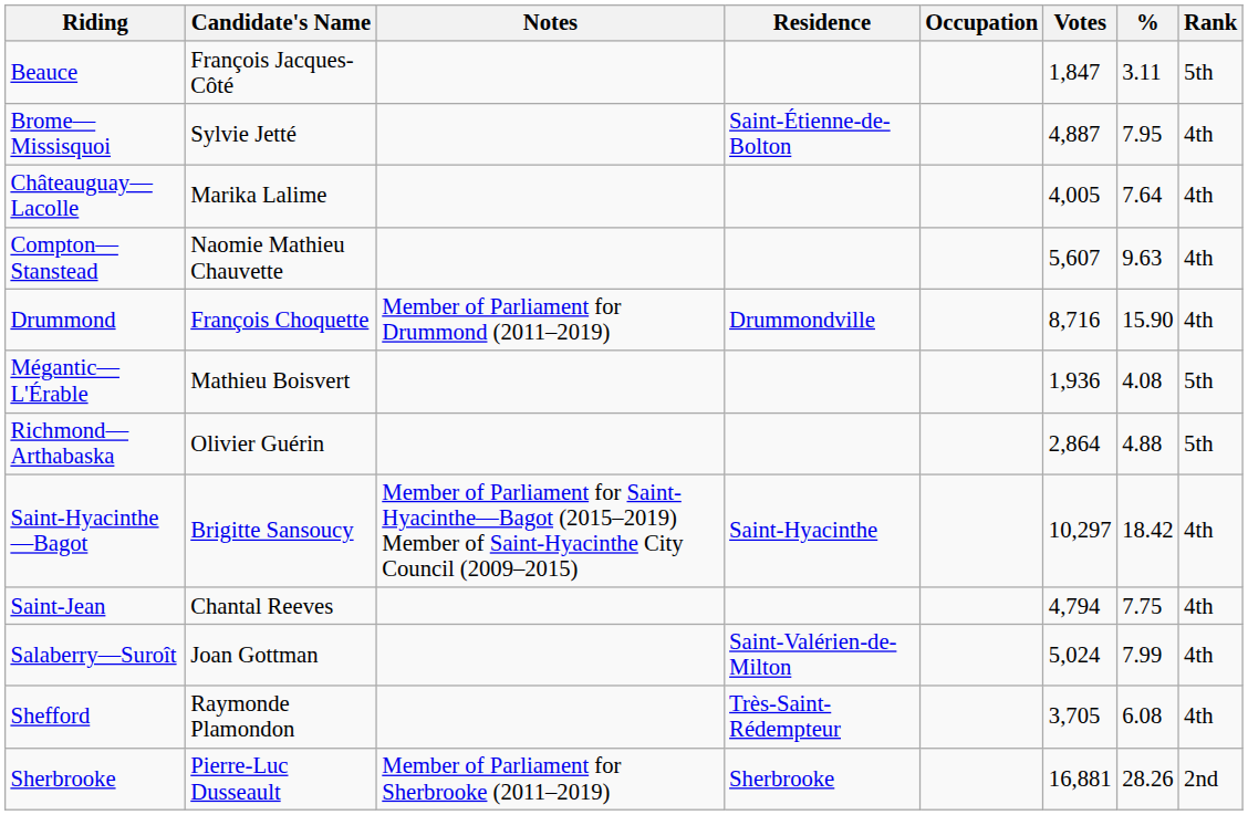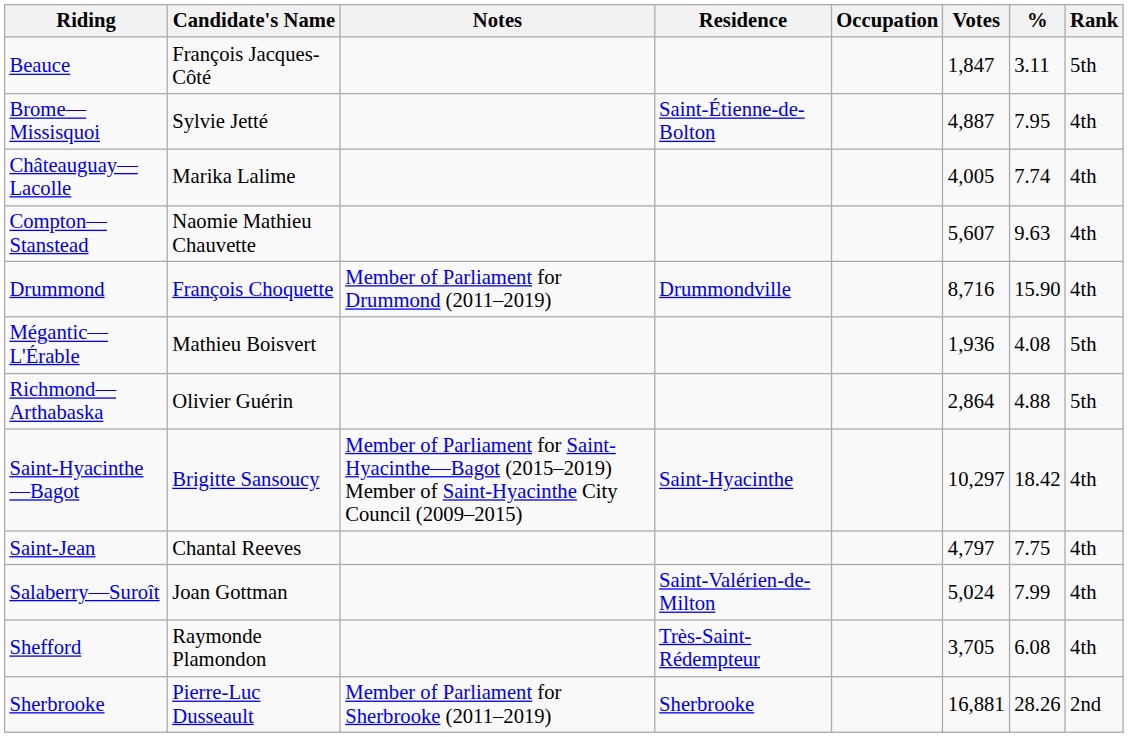Châteauguay—Lacolle | %: 7.64 -> 7.74
Saint-Jean | Votes: 4,794 -> 4,797
